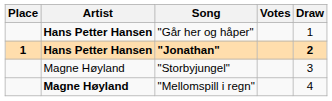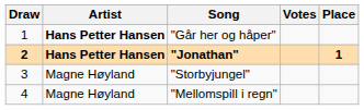columns swapped: Draw <-> Place
"Mellomspill i regn" | Artist: bold -> normal
